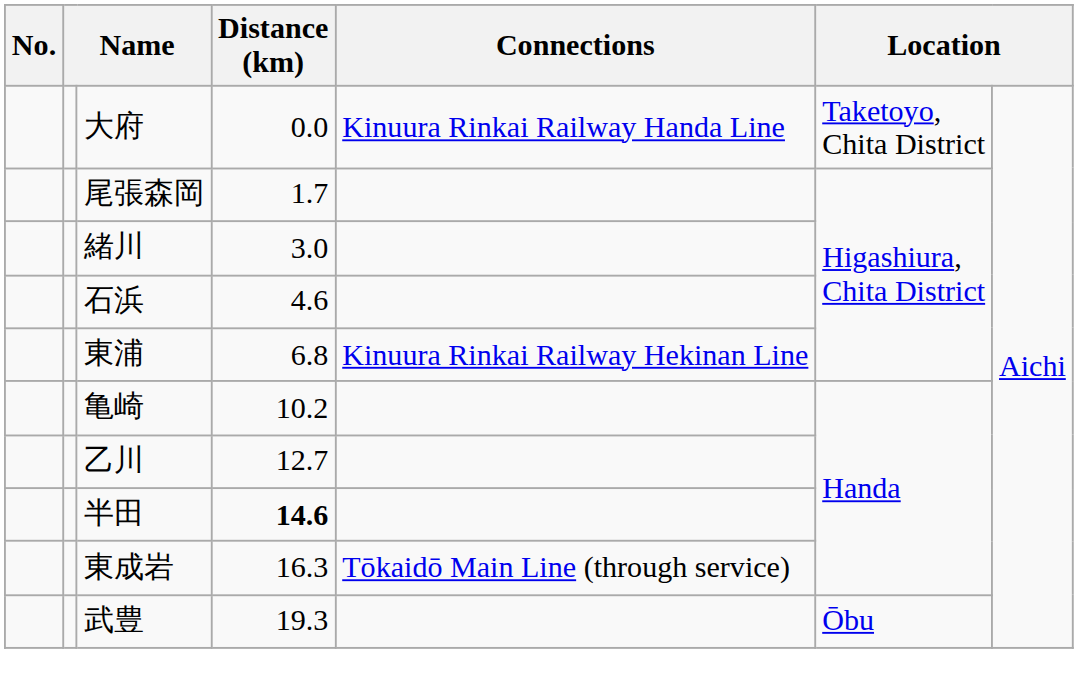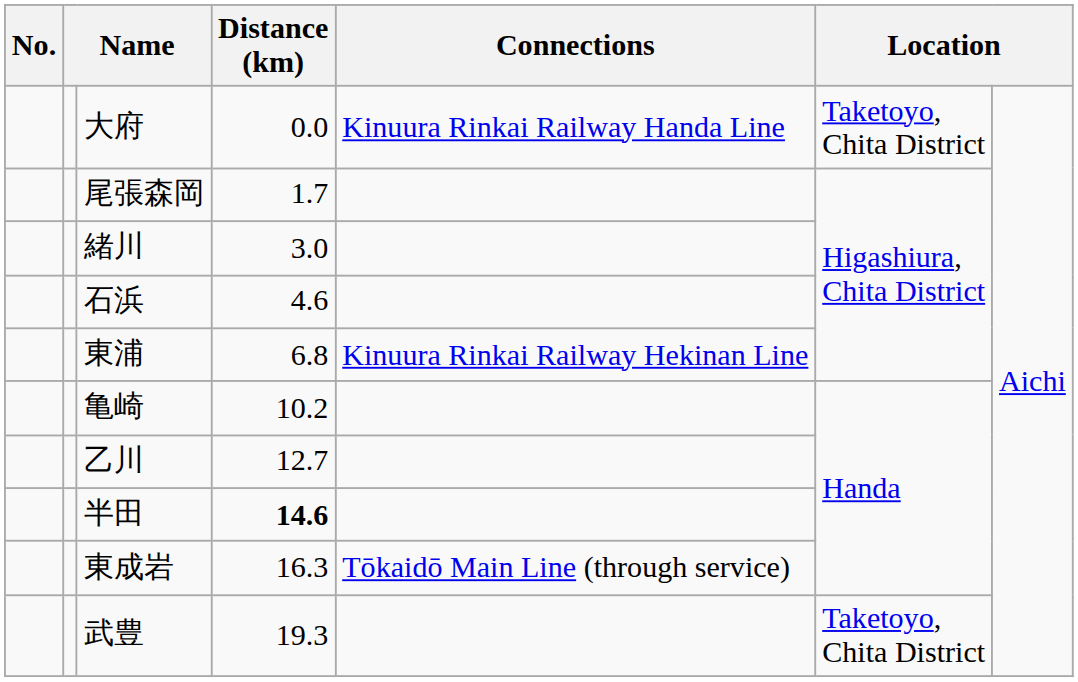武豊 | column 6: Ōbu -> Taketoyo, Chita District
